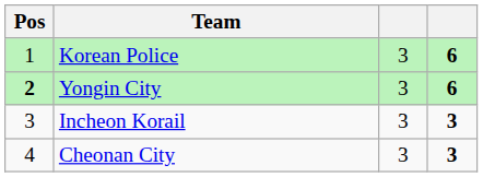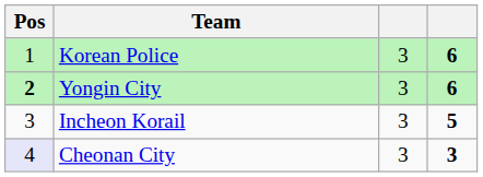Incheon Korail | column 4: 3 -> 5
Cheonan City | Pos: no background -> lavender background
